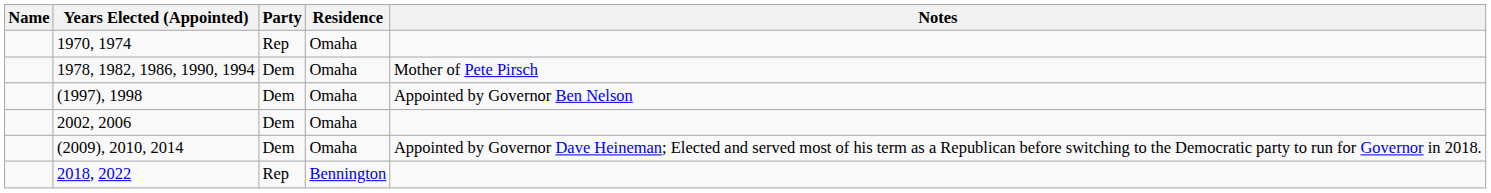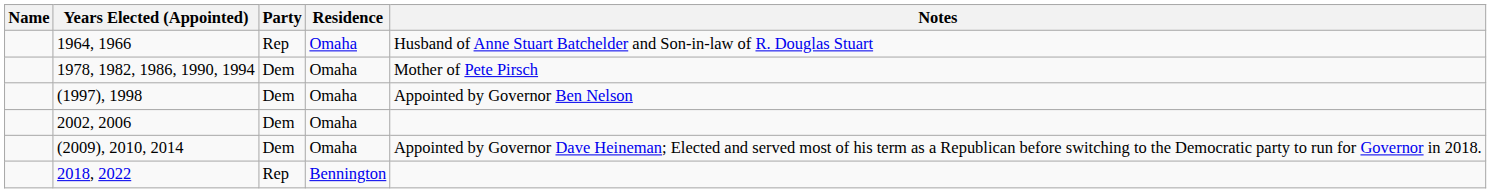+ row: 1964, 1966 | Rep | Omaha | Husband of Anne Stuart Batchelder and Son-in-law of R. Douglas Stuart
- row: 1970, 1974 | Rep | Omaha
